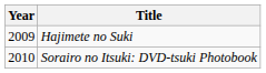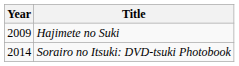Sorairo no Itsuki: DVD-tsuki Photobook | Year: 2010 -> 2014
